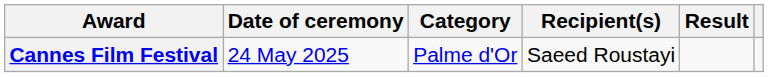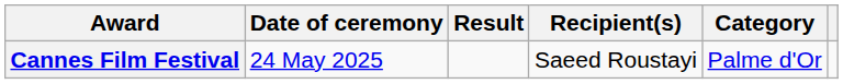columns swapped: Category <-> Result
